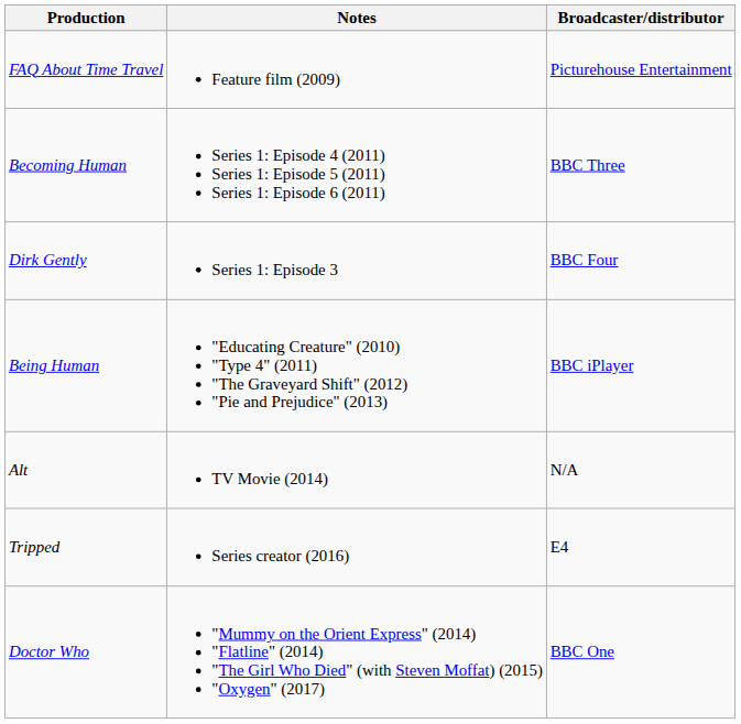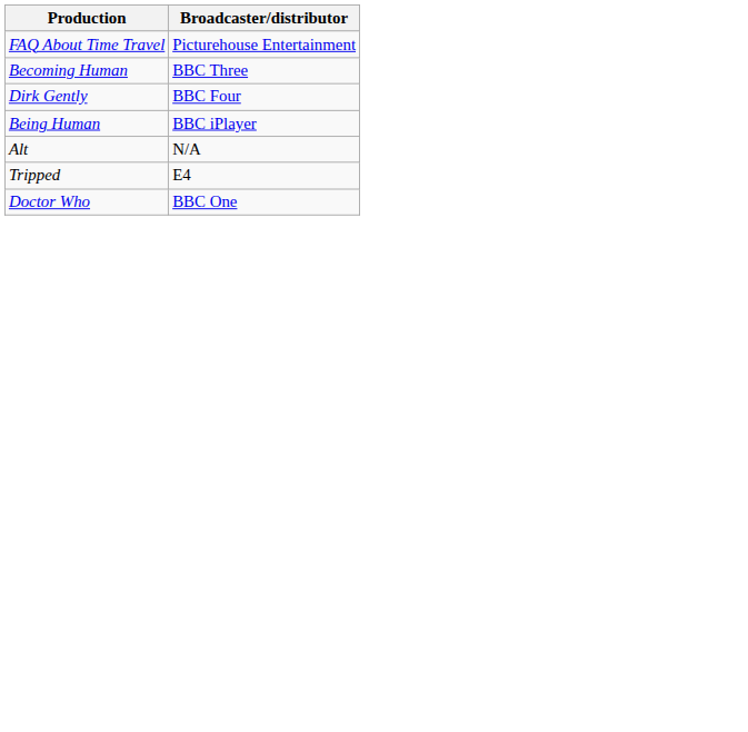- column: Notes | Feature film (2009) | Series 1: Episode 4 (2011) Series 1: Episode 5 (2011) Series 1: Episode 6 (2011) | Series 1: Episode 3 | "Educating Creature" (2010) "Type 4" (2011) "The Graveyard Shift" (2012) "Pie and Prejudice" (2013) | TV Movie (2014) | Series creator (2016) | "Mummy on the Orient Express" (2014) "Flatline" (2014) "The Girl Who Died" (with Steven Moffat) (2015) "Oxygen" (2017)
